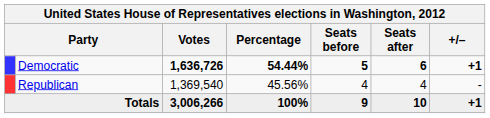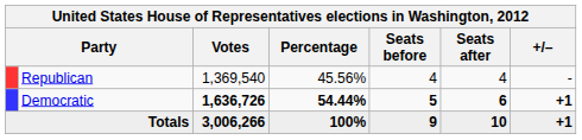rows swapped: Democratic <-> Republican
